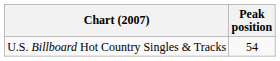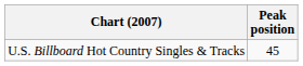U.S. Billboard Hot Country Singles & Tracks | Peak position: 54 -> 45
